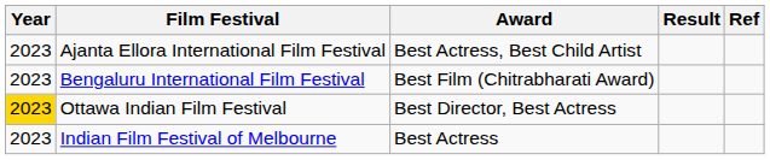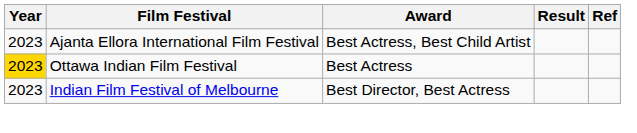- row: 2023 | Bengaluru International Film Festival | Best Film (Chitrabharati Award)
Ottawa Indian Film Festival | Award: Best Director, Best Actress -> Best Actress
Indian Film Festival of Melbourne | Award: Best Actress -> Best Director, Best Actress
